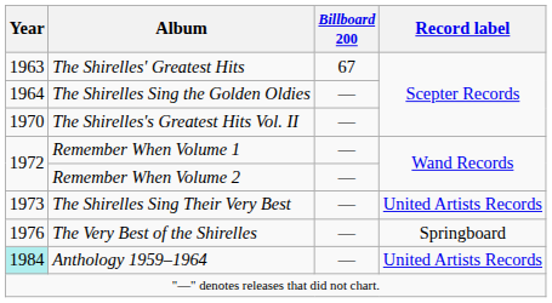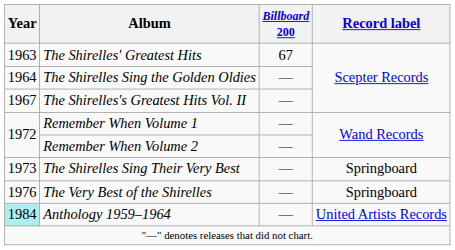The Shirelles's Greatest Hits Vol. II | Year: 1970 -> 1967
The Shirelles Sing Their Very Best | Record label: United Artists Records -> Springboard
